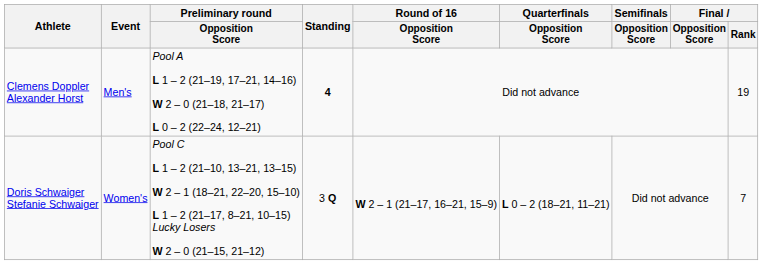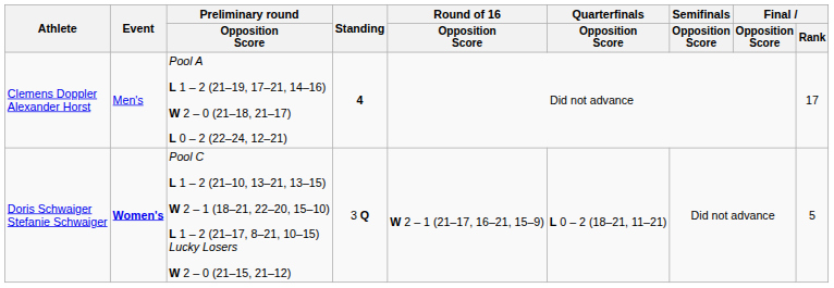Clemens Doppler Alexander Horst | Final / Rank: 19 -> 17
Doris Schwaiger Stefanie Schwaiger | Event: normal -> bold
Doris Schwaiger Stefanie Schwaiger | Final / Rank: 7 -> 5
